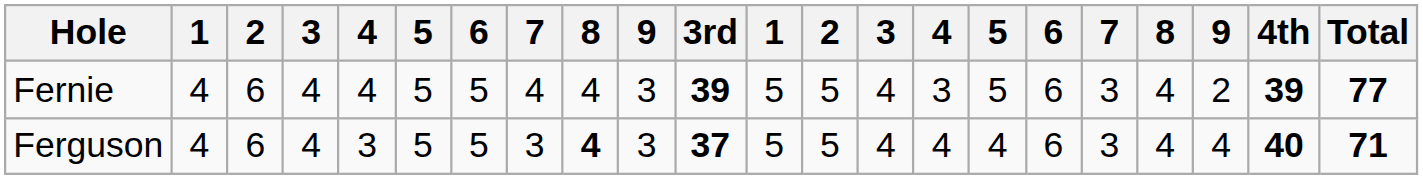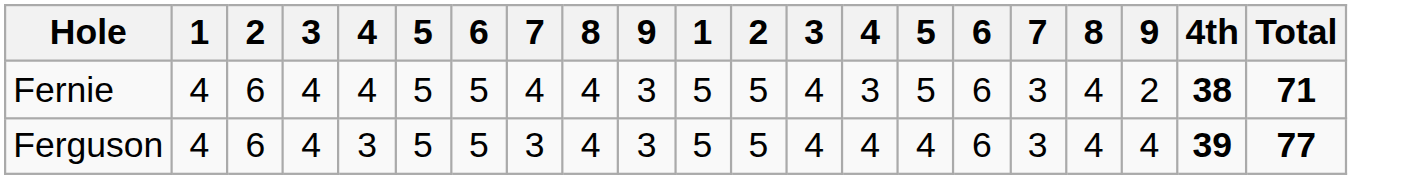- column: 3rd | 39 | 37
Fernie | 4th: 39 -> 38
Fernie | Total: 77 -> 71
Ferguson | column 9: bold -> normal
Ferguson | 4th: 40 -> 39
Ferguson | Total: 71 -> 77
